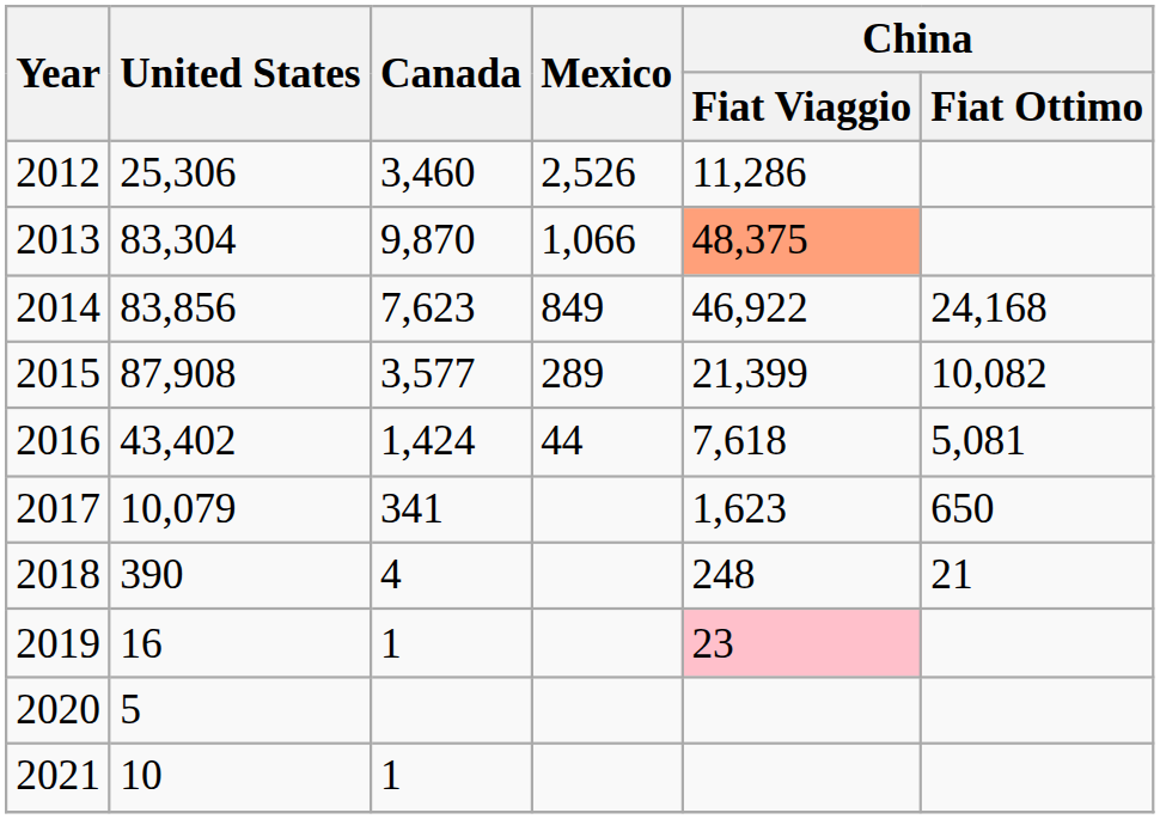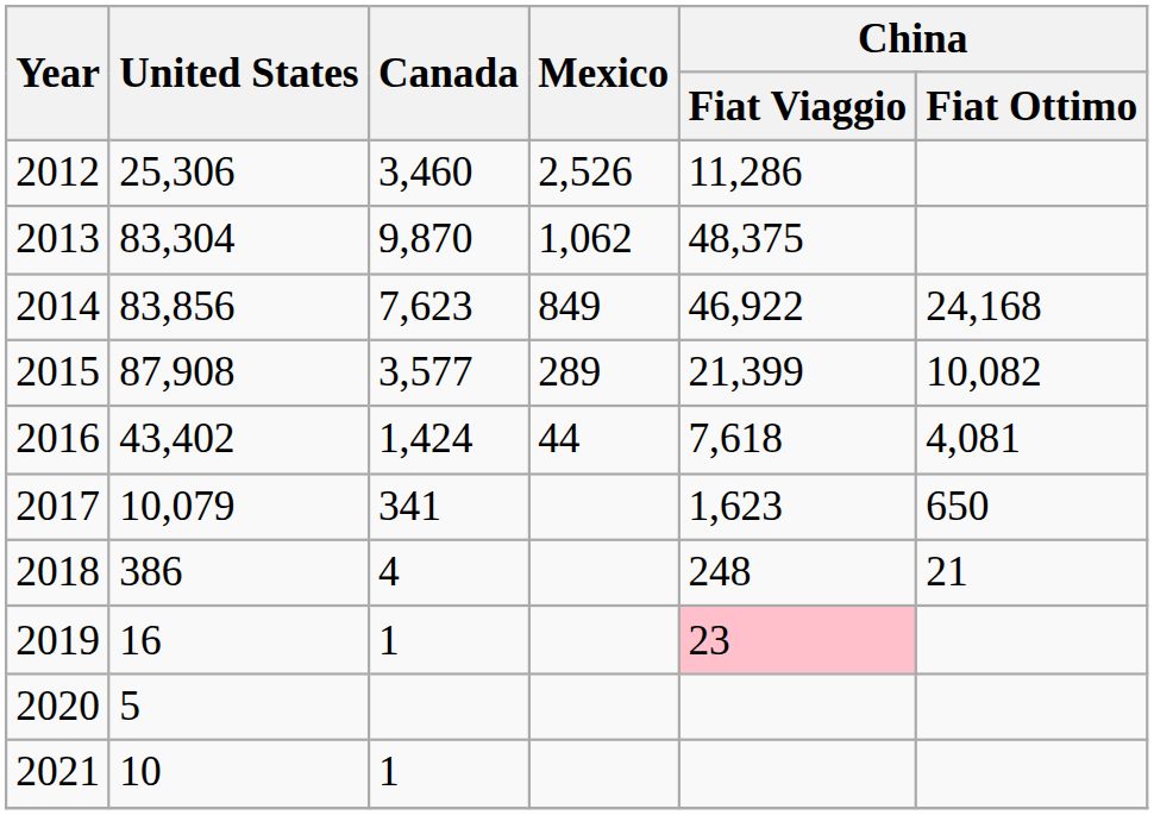2013 | Mexico: 1,066 -> 1,062
2013 | China / Fiat Viaggio: lightsalmon background -> no background
2016 | China / Fiat Ottimo: 5,081 -> 4,081
2018 | United States: 390 -> 386
